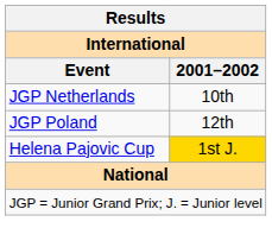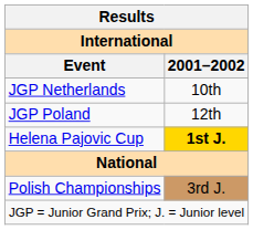Helena Pajovic Cup | 2001–2002: normal -> bold
+ row: Polish Championships | 3rd J.
